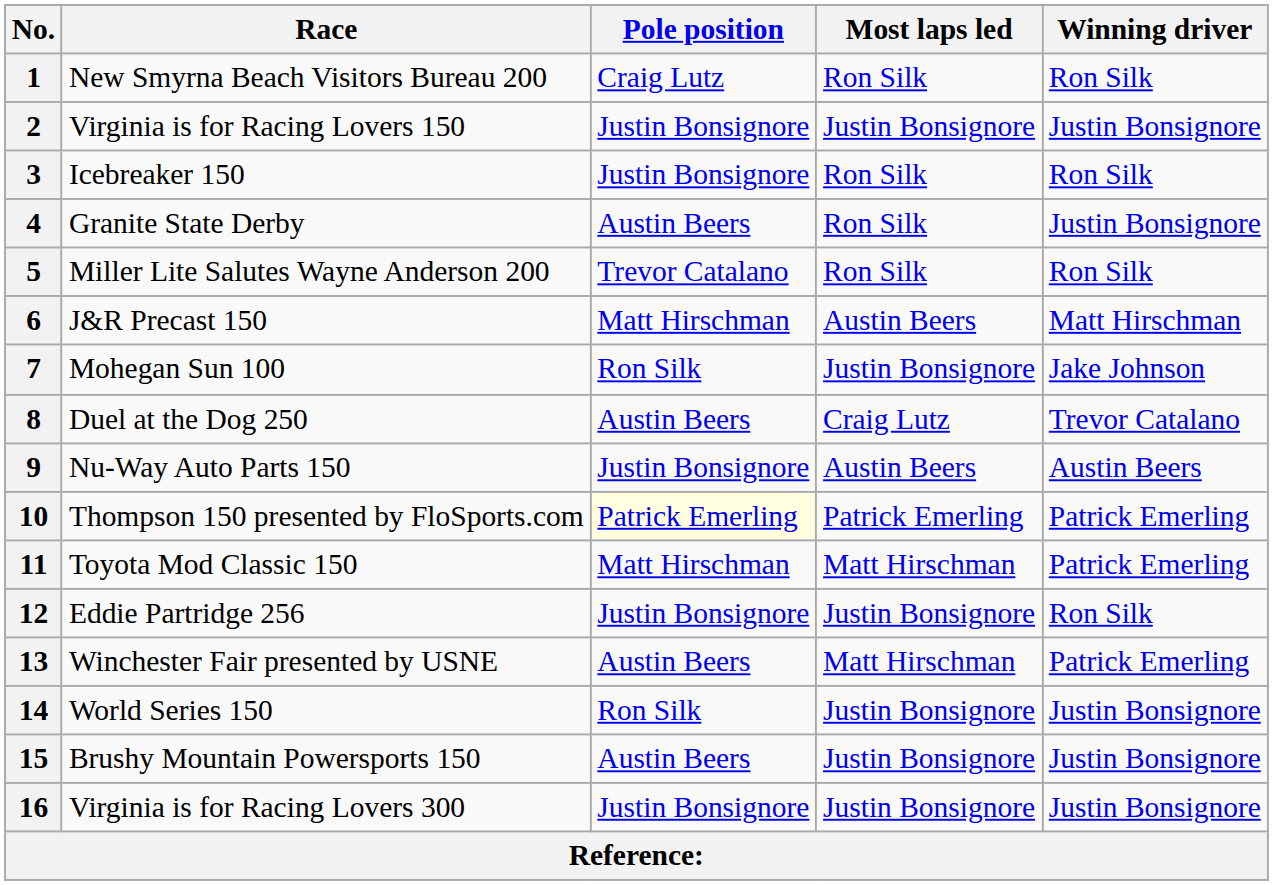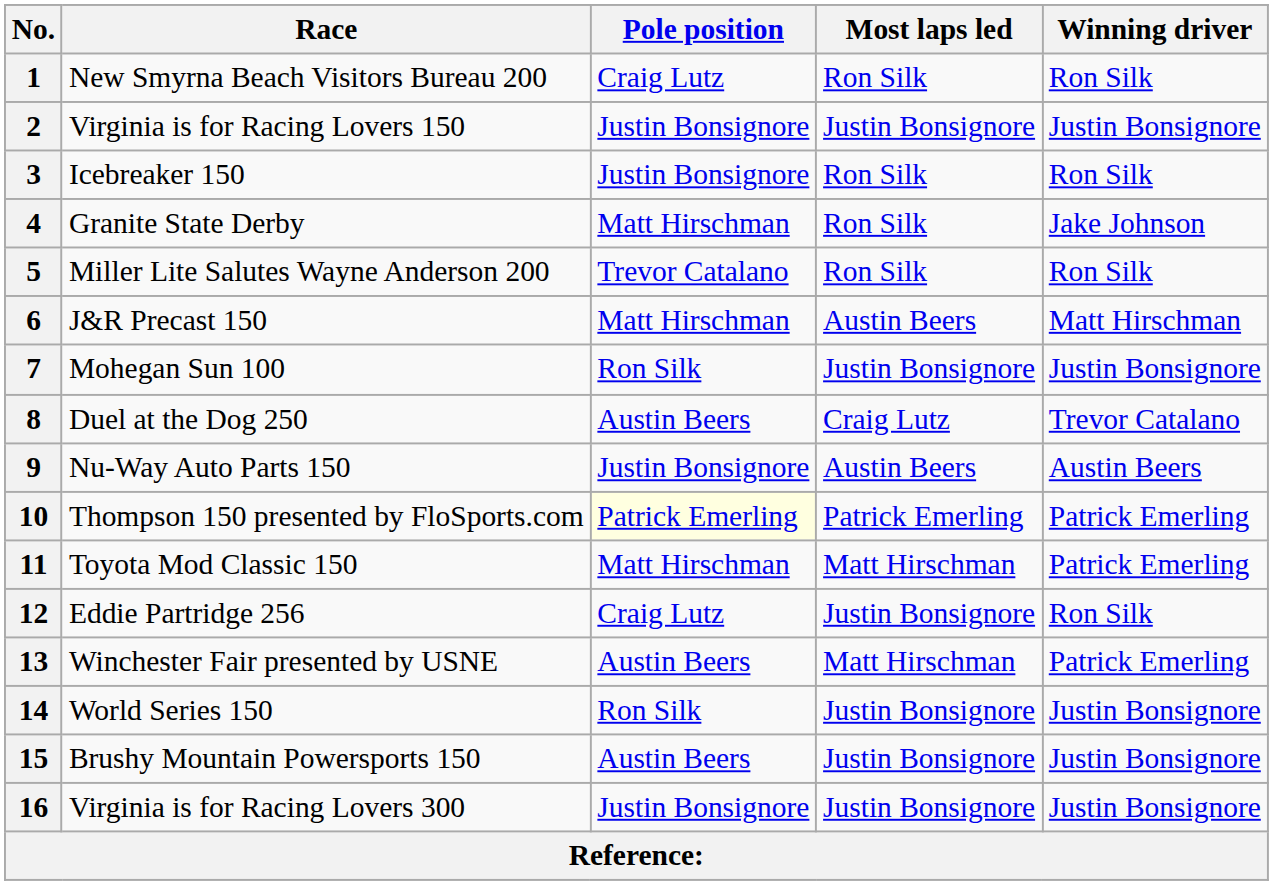4 | Pole position: Austin Beers -> Matt Hirschman
4 | Winning driver: Justin Bonsignore -> Jake Johnson
7 | Winning driver: Jake Johnson -> Justin Bonsignore
12 | Pole position: Justin Bonsignore -> Craig Lutz
